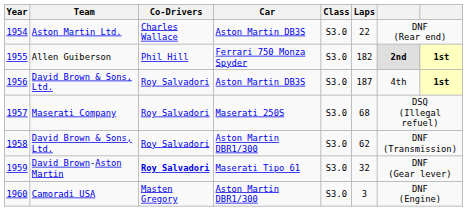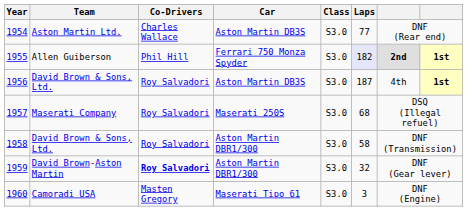1954 | Laps: 22 -> 77
1955 | Laps: no background -> lavender background
1958 | Laps: 62 -> 58
1959 | Car: Maserati Tipo 61 -> Aston Martin DBR1/300
1960 | Car: Aston Martin DBR1/300 -> Maserati Tipo 61
